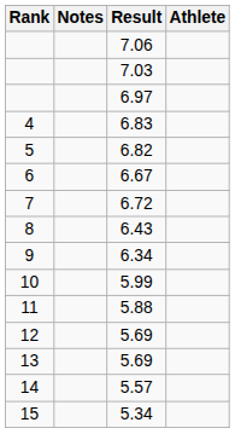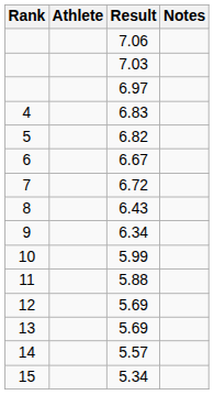columns swapped: Athlete <-> Notes
